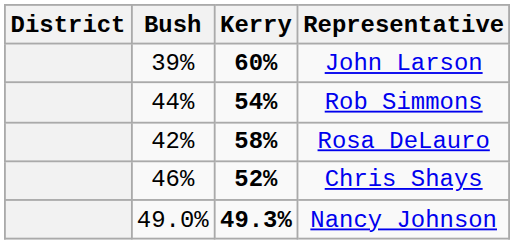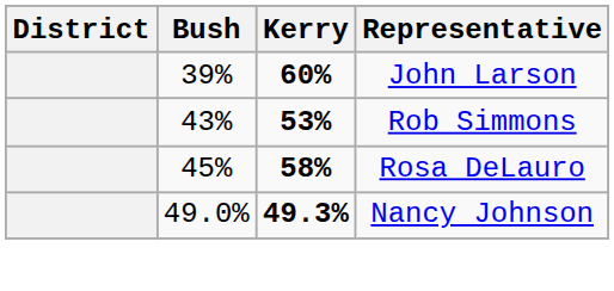Rob Simmons | Bush: 44% -> 43%
Rob Simmons | Kerry: 54% -> 53%
Rosa DeLauro | Bush: 42% -> 45%
- row: 46% | 52% | Chris Shays
